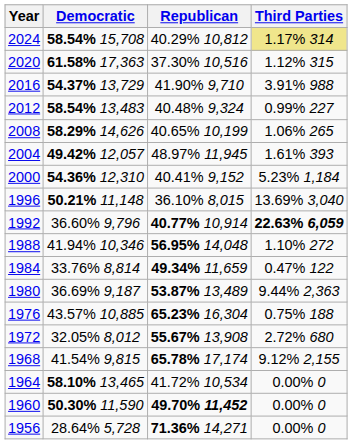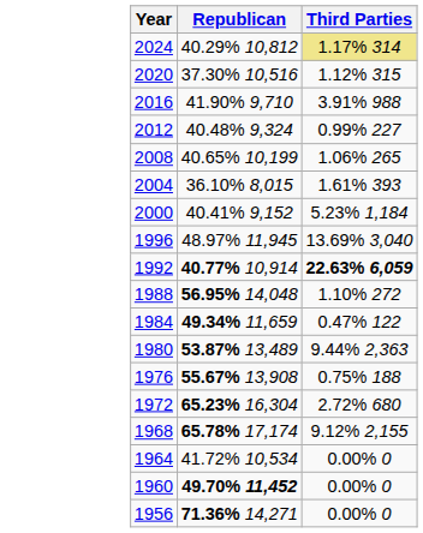- column: Democratic | 58.54% 15,708 | 61.58% 17,363 | 54.37% 13,729 | 58.54% 13,483 | 58.29% 14,626 | 49.42% 12,057 | 54.36% 12,310 | 50.21% 11,148 | 36.60% 9,796 | 41.94% 10,346 | 33.76% 8,814 | 36.69% 9,187 | 43.57% 10,885 | 32.05% 8,012 | 41.54% 9,815 | 58.10% 13,465 | 50.30% 11,590 | 28.64% 5,728
2004 | Republican: 48.97% 11,945 -> 36.10% 8,015
1996 | Republican: 36.10% 8,015 -> 48.97% 11,945
1976 | Republican: 65.23% 16,304 -> 55.67% 13,908
1972 | Republican: 55.67% 13,908 -> 65.23% 16,304
